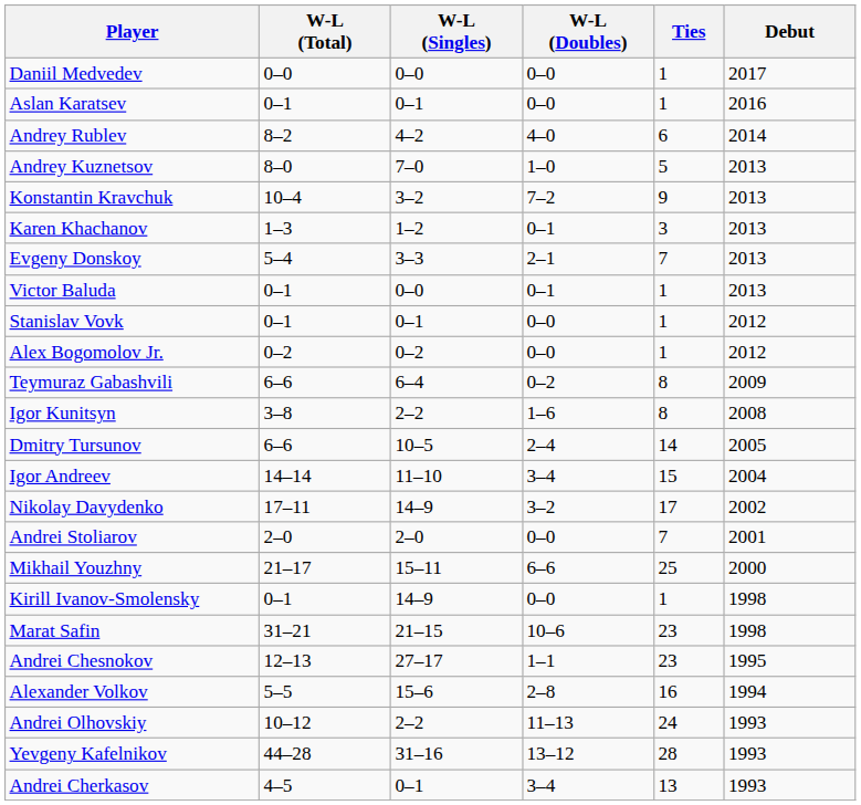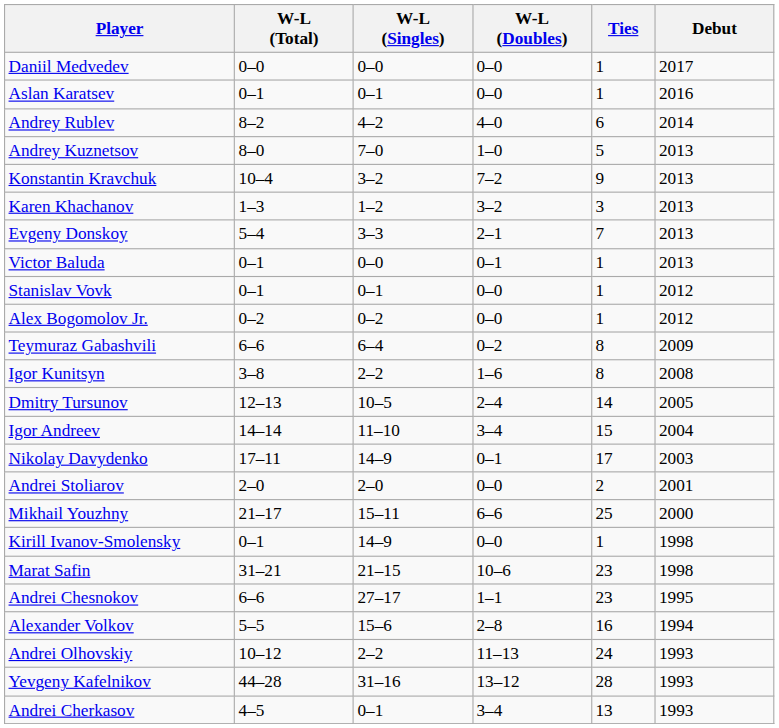Karen Khachanov | W-L (Doubles): 0–1 -> 3–2
Dmitry Tursunov | W-L (Total): 6–6 -> 12–13
Nikolay Davydenko | W-L (Doubles): 3–2 -> 0–1
Nikolay Davydenko | Debut: 2002 -> 2003
Andrei Stoliarov | Ties: 7 -> 2
Andrei Chesnokov | W-L (Total): 12–13 -> 6–6
